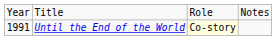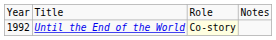Until the End of the World | column 1: 1991 -> 1992
